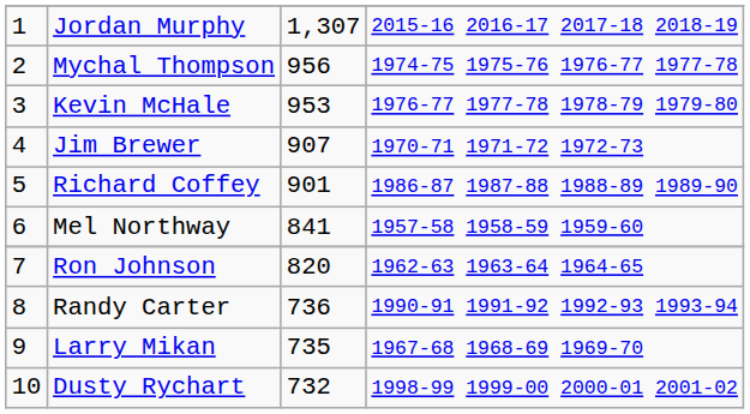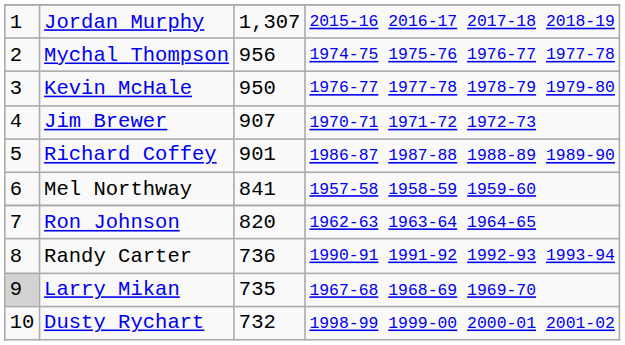Kevin McHale | column 3: 953 -> 950
Larry Mikan | column 1: no background -> lightgrey background
